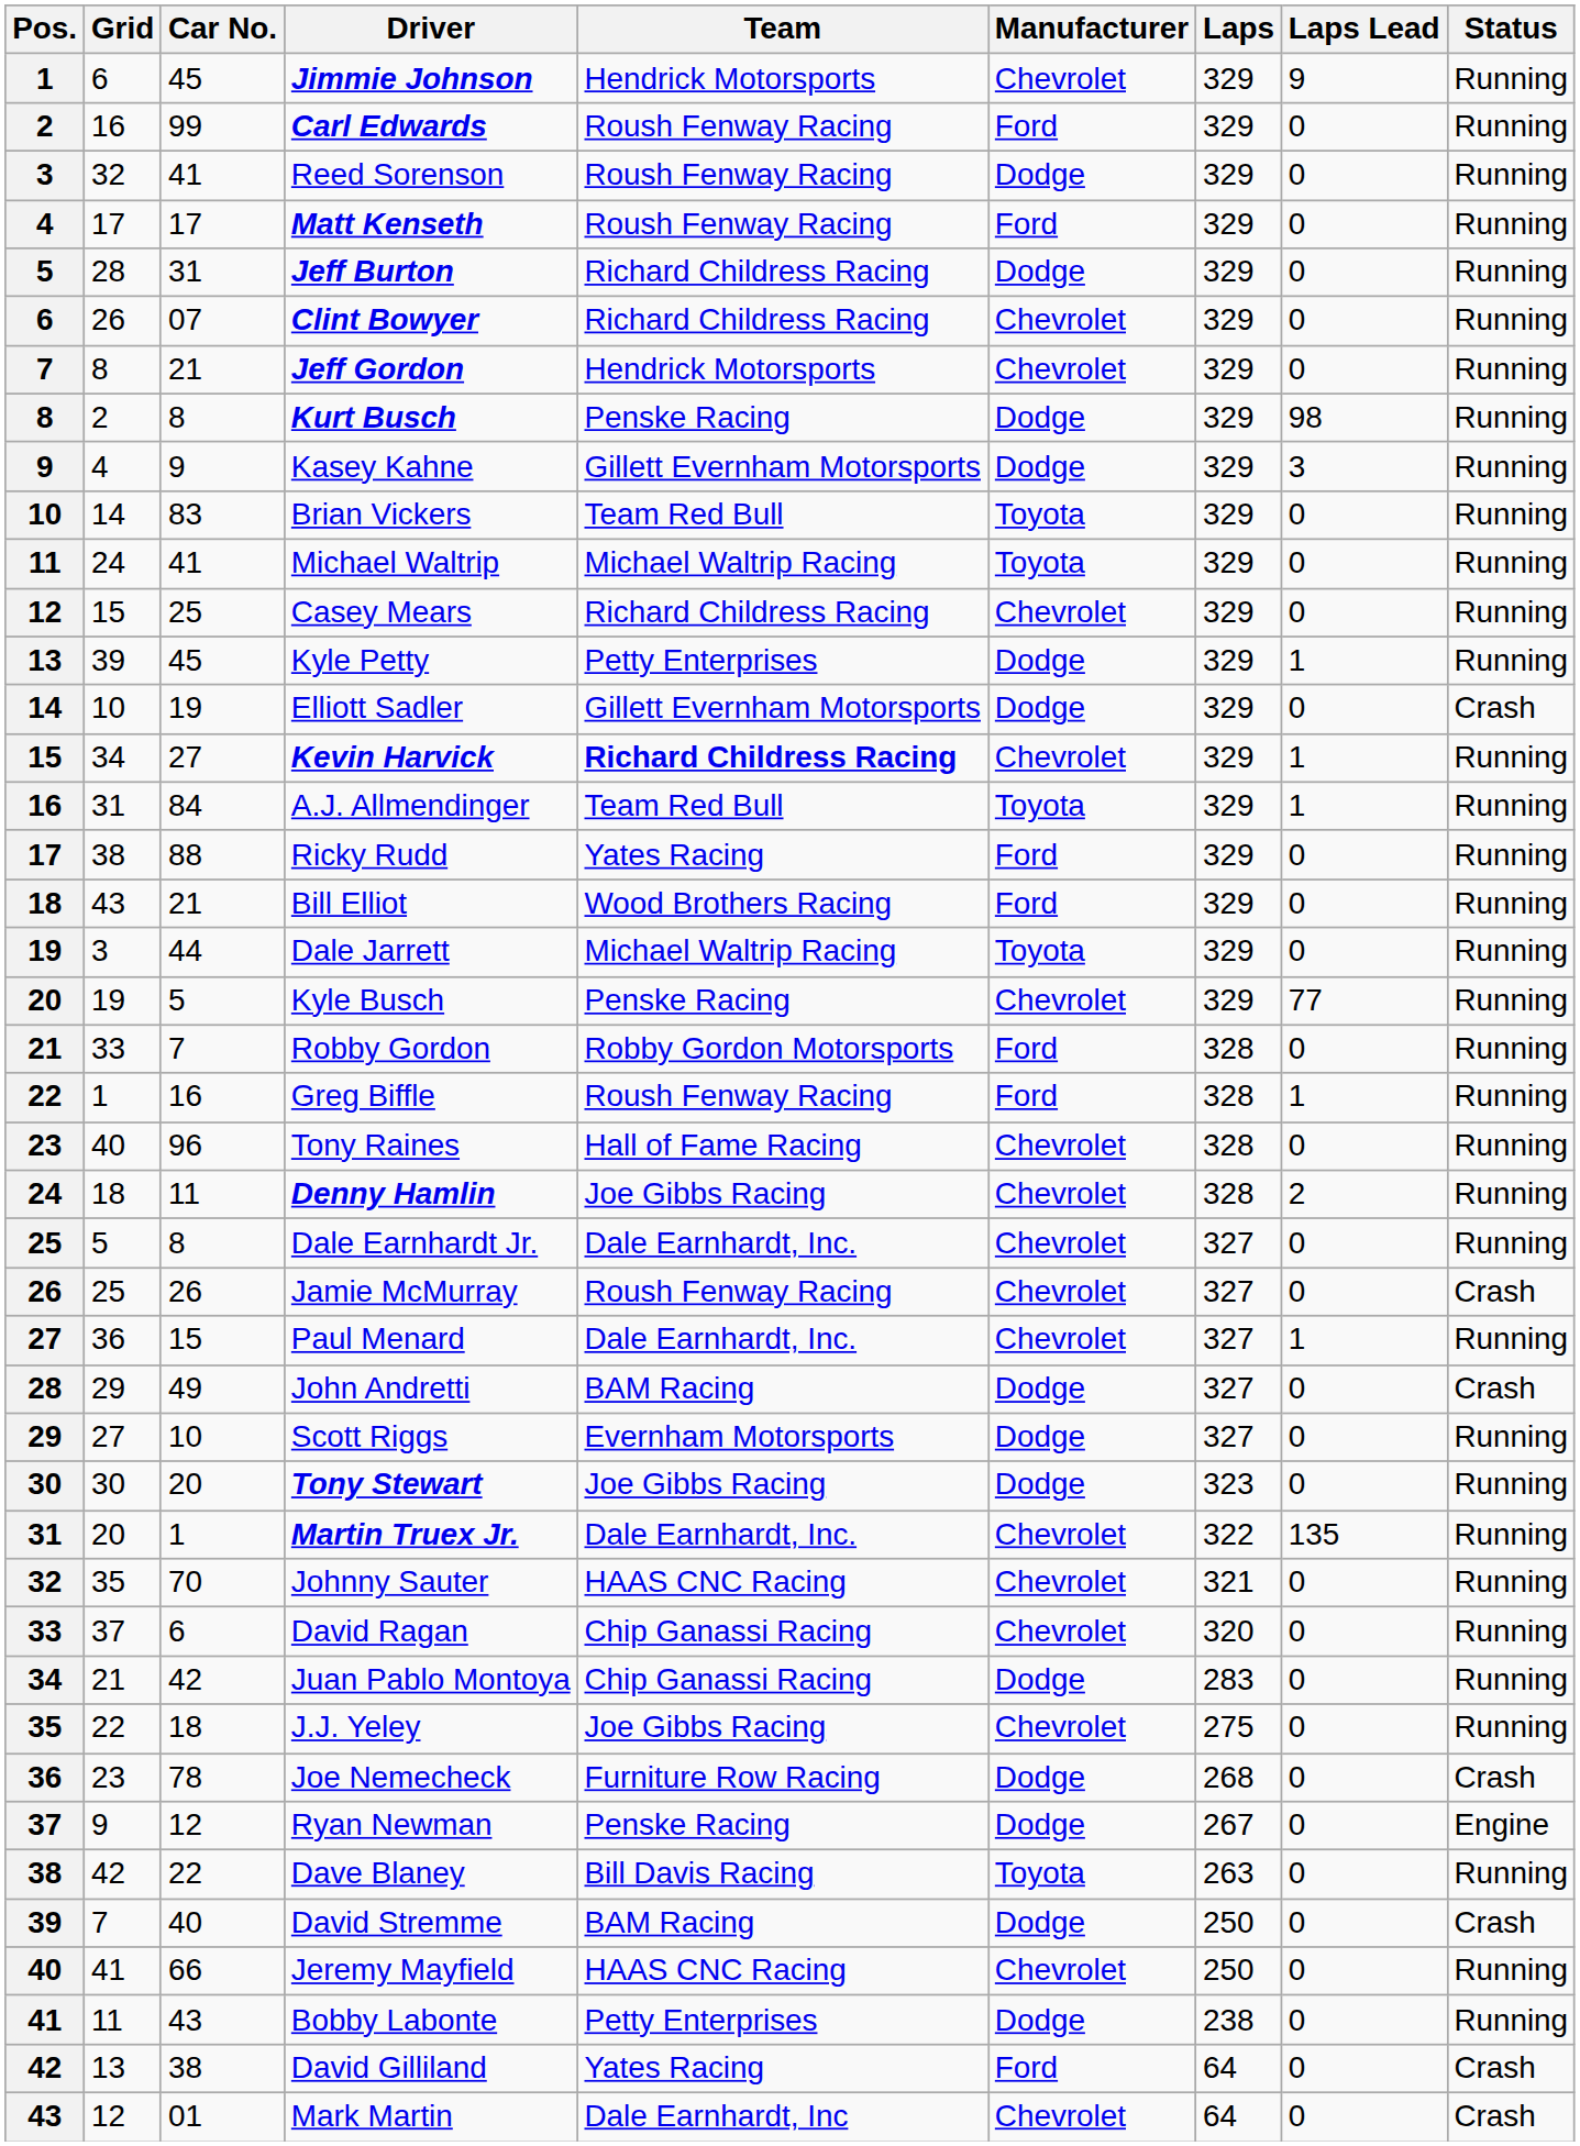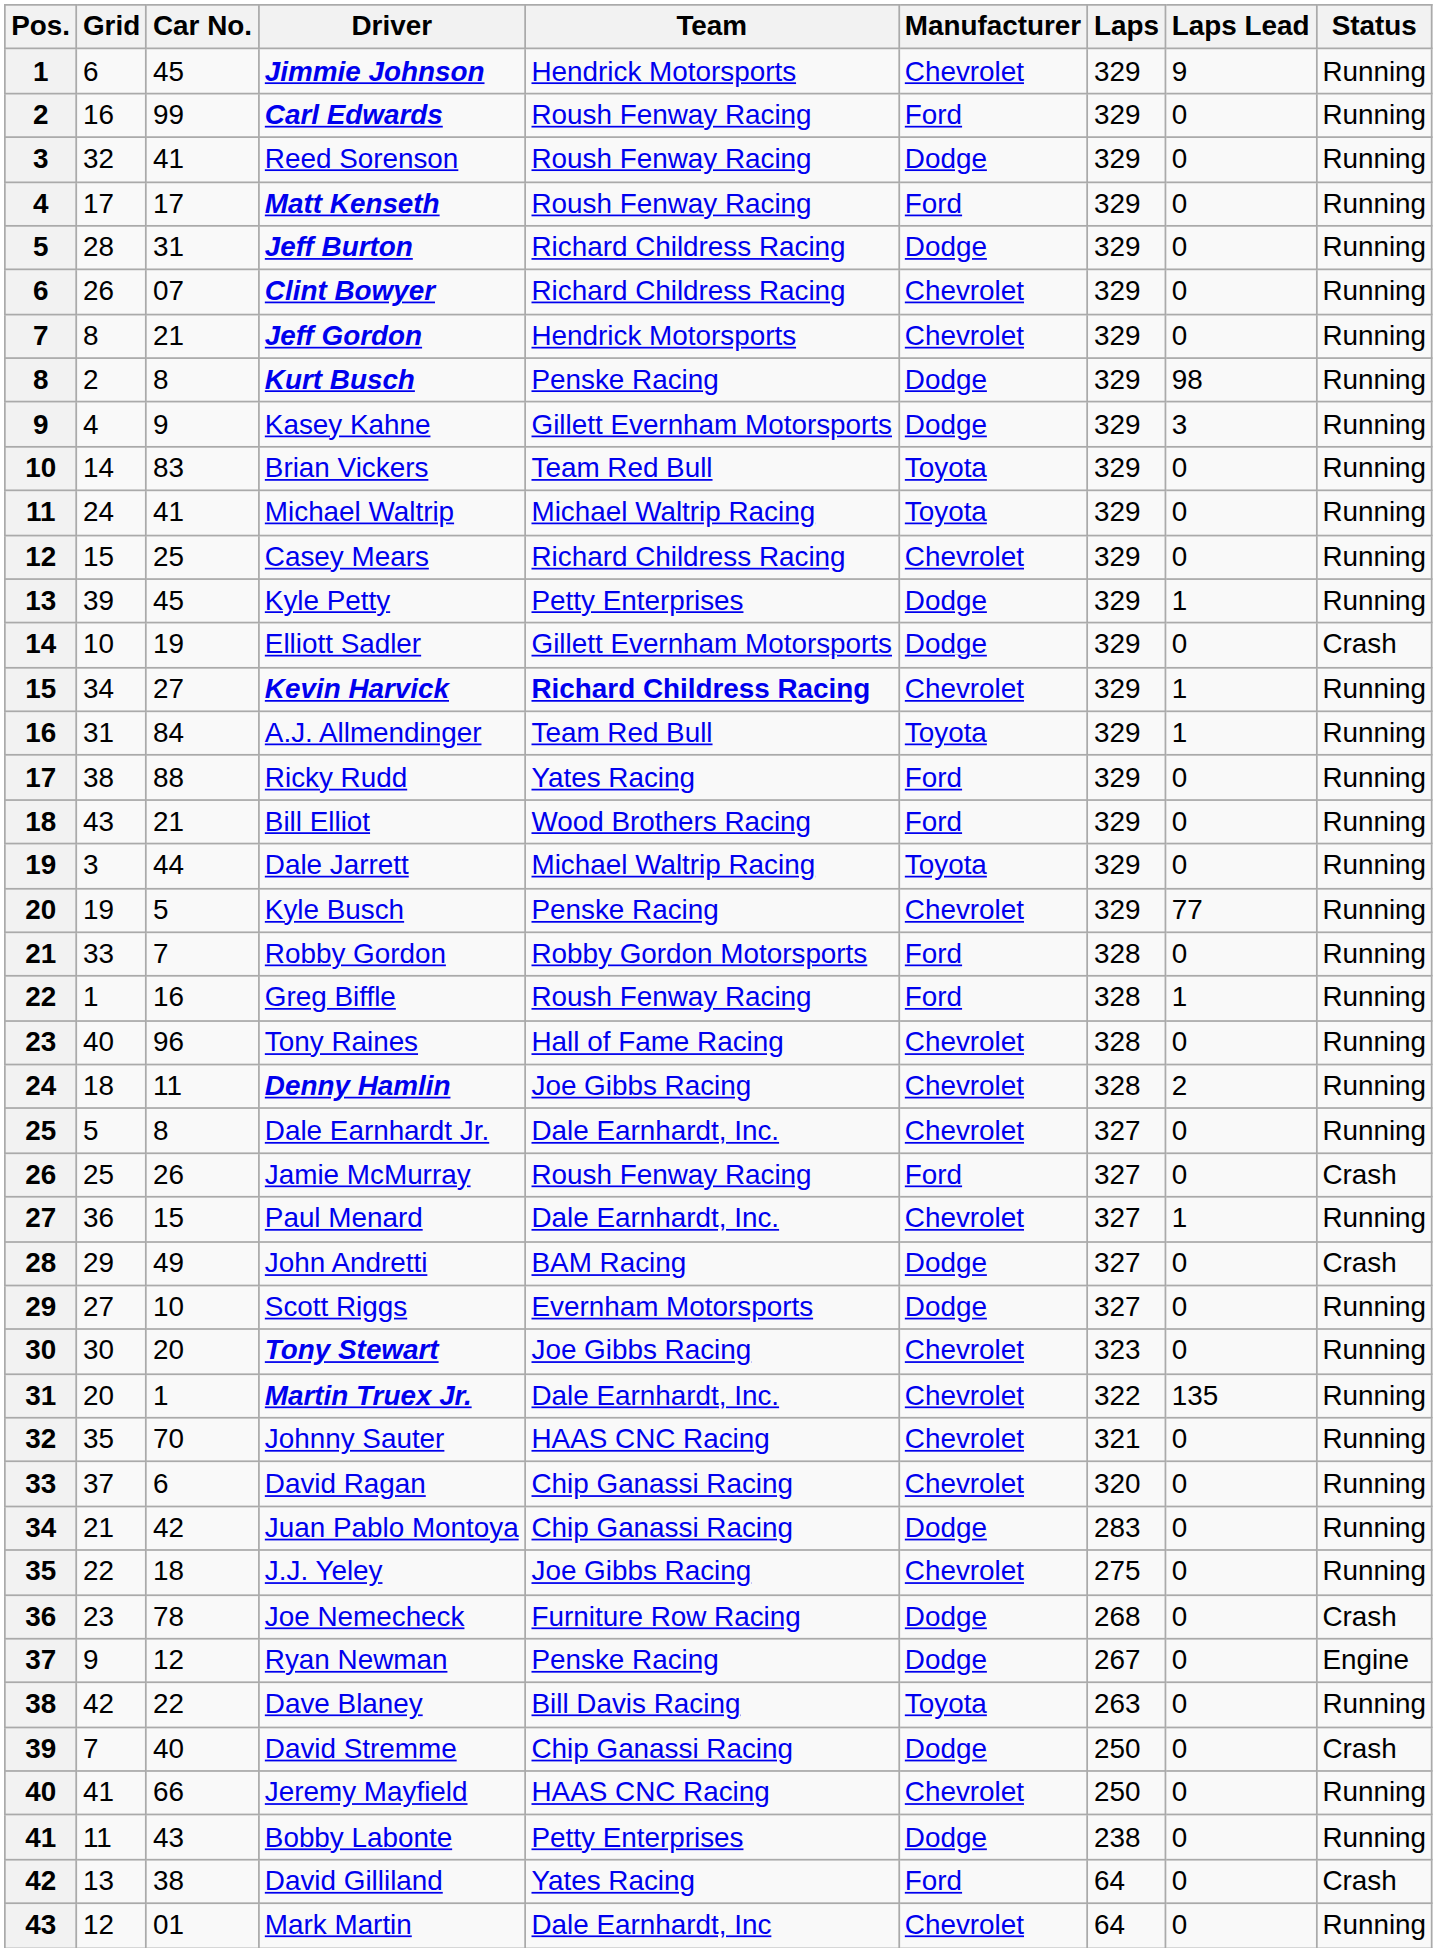Jamie McMurray | Manufacturer: Chevrolet -> Ford
Tony Stewart | Manufacturer: Dodge -> Chevrolet
David Stremme | Team: BAM Racing -> Chip Ganassi Racing
Mark Martin | Status: Crash -> Running
